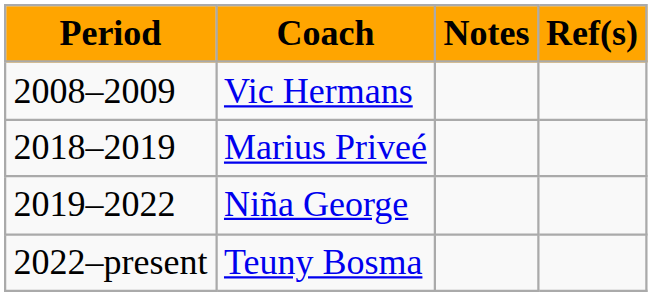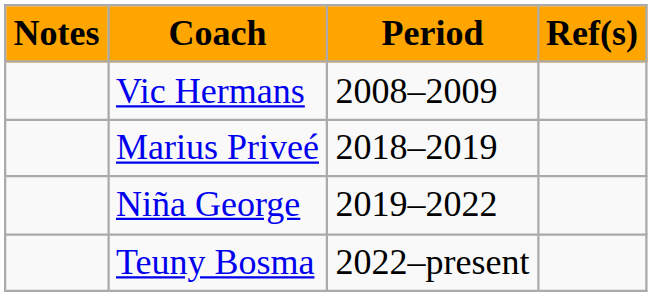columns swapped: Period <-> Notes
